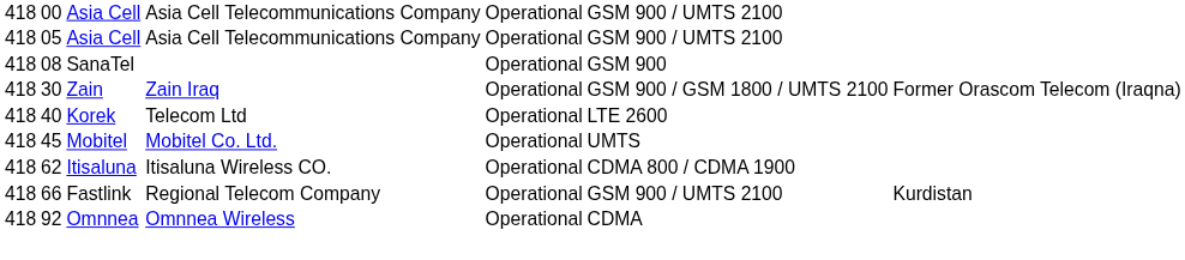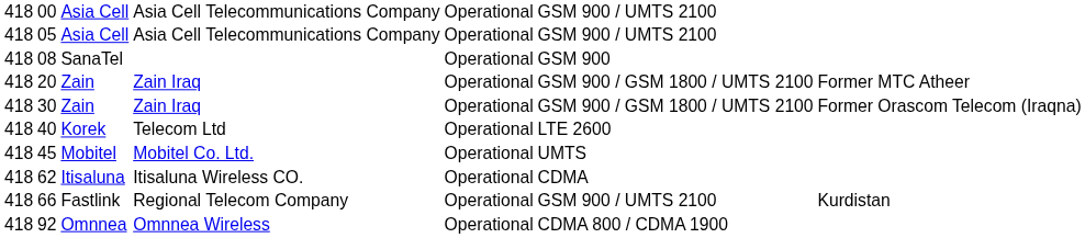+ row: 418 | 20 | Zain | Zain Iraq | Operational | GSM 900 / GSM 1800 / UMTS 2100 | Former MTC Atheer
62 | column 6: CDMA 800 / CDMA 1900 -> CDMA
92 | column 6: CDMA -> CDMA 800 / CDMA 1900
